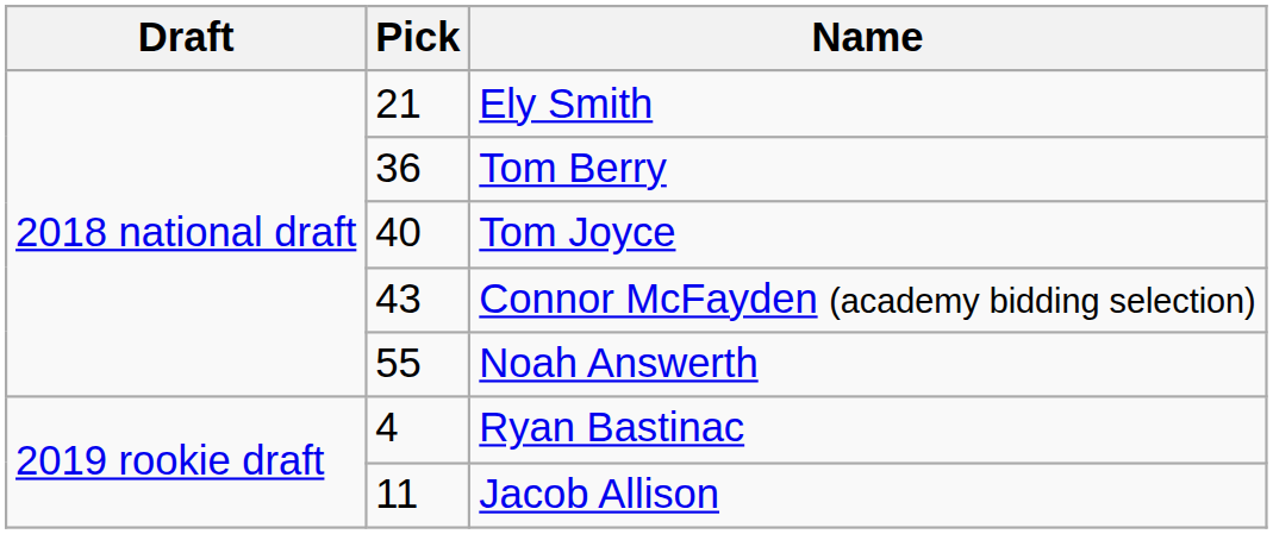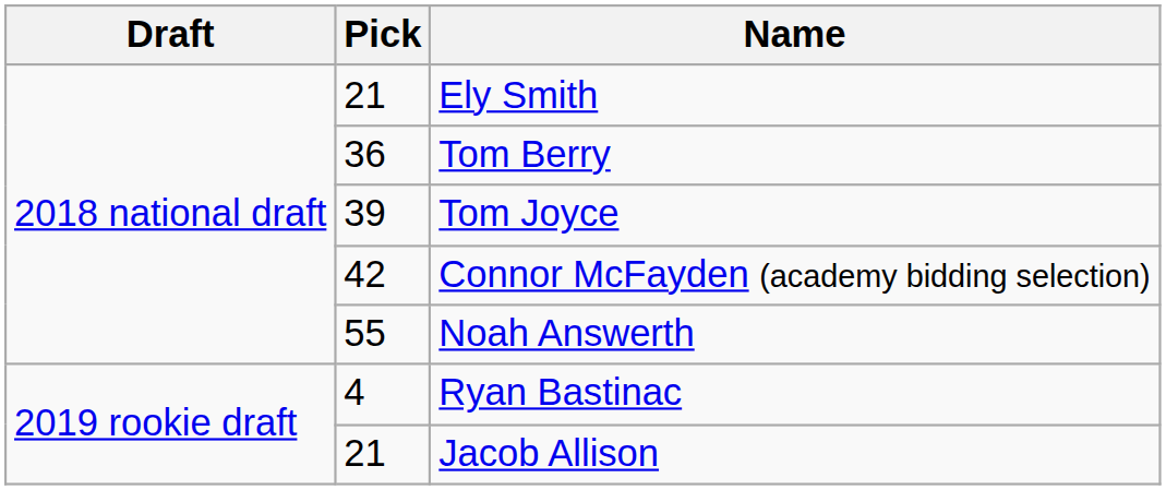Tom Joyce | Pick: 40 -> 39
Connor McFayden (academy bidding selection) | Pick: 43 -> 42
Jacob Allison | Pick: 11 -> 21
